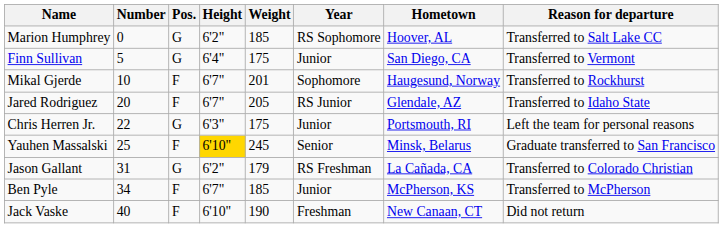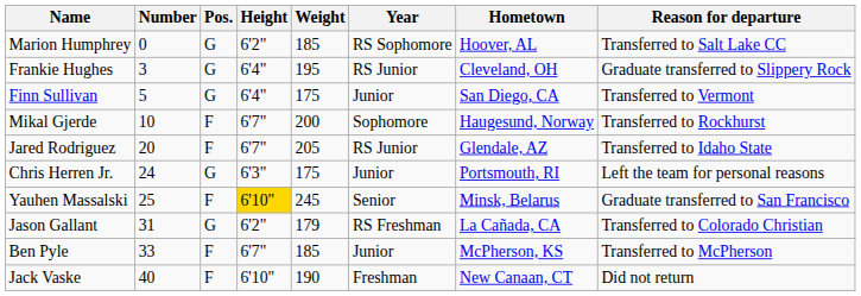+ row: Frankie Hughes | 3 | G | 6'4" | 195 | RS Junior | Cleveland, OH | Graduate transferred to Slippery Rock
Mikal Gjerde | Weight: 201 -> 200
Chris Herren Jr. | Number: 22 -> 24
Ben Pyle | Number: 34 -> 33
